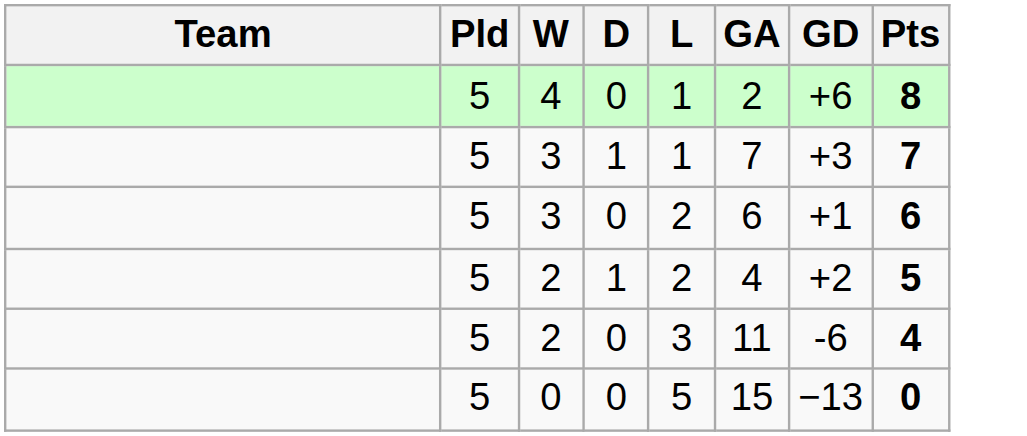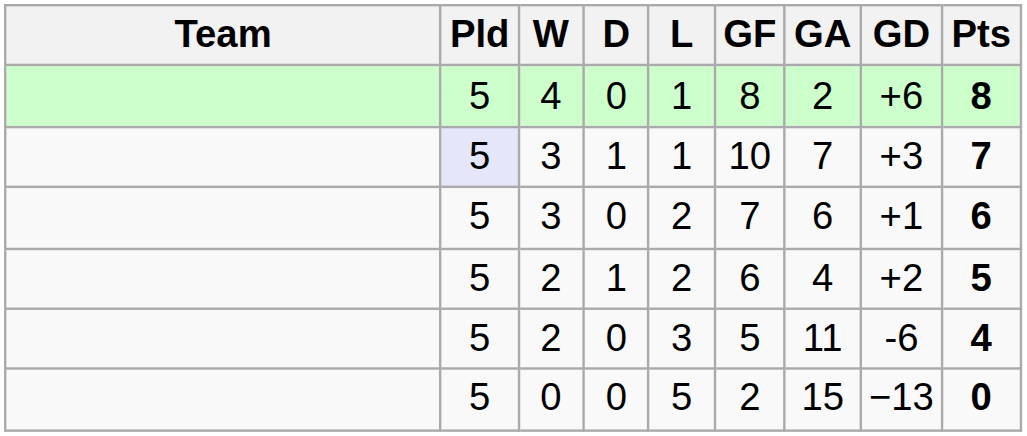+ column: GF | 8 | 10 | 7 | 6 | 5 | 2
3 / 1 | Pld: no background -> lavender background
